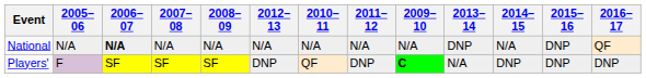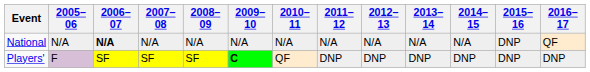columns swapped: 2009–10 <-> 2012–13
National | 2013–14: DNP -> N/A
Players' | 2013–14: N/A -> DNP
